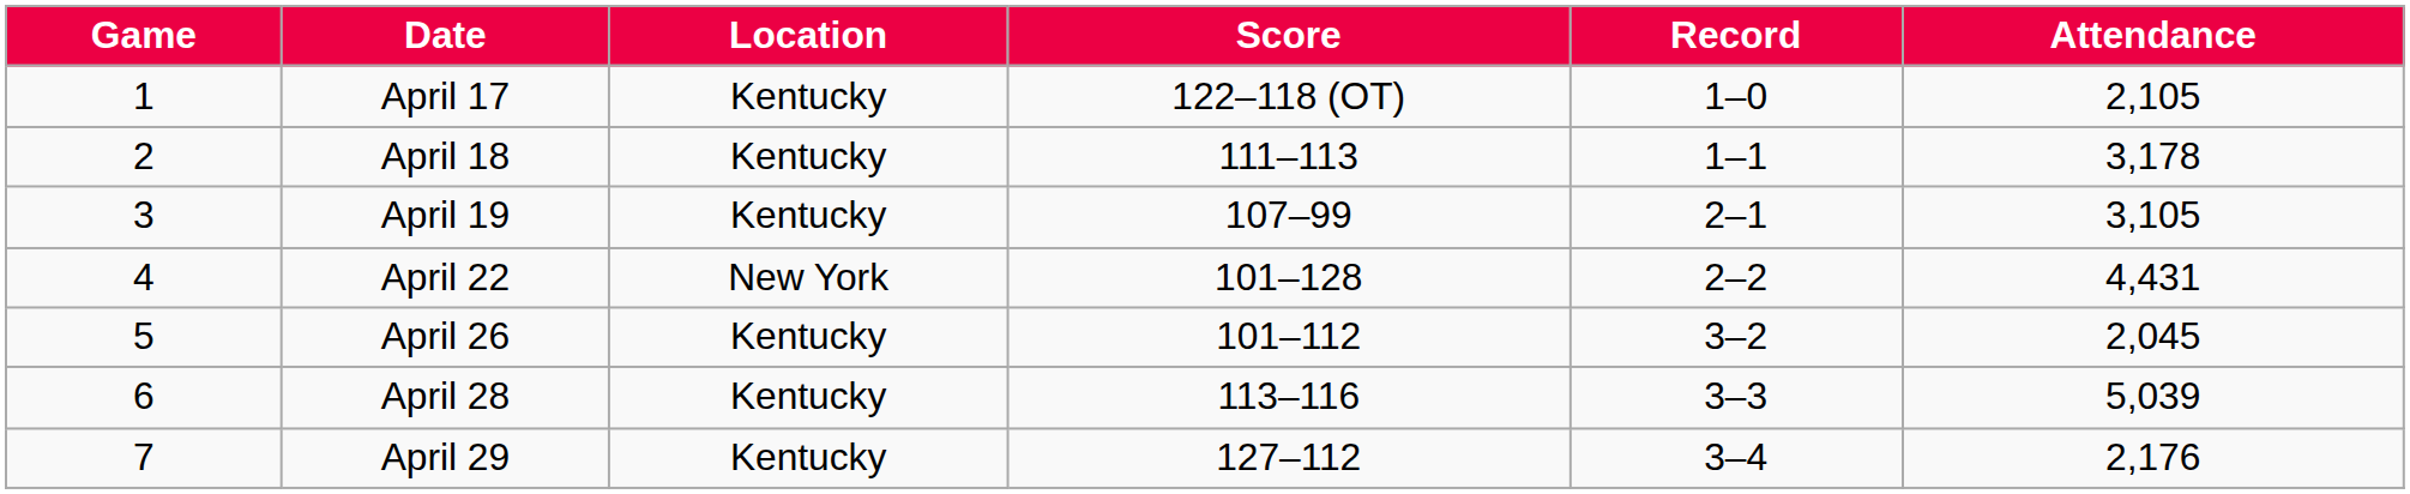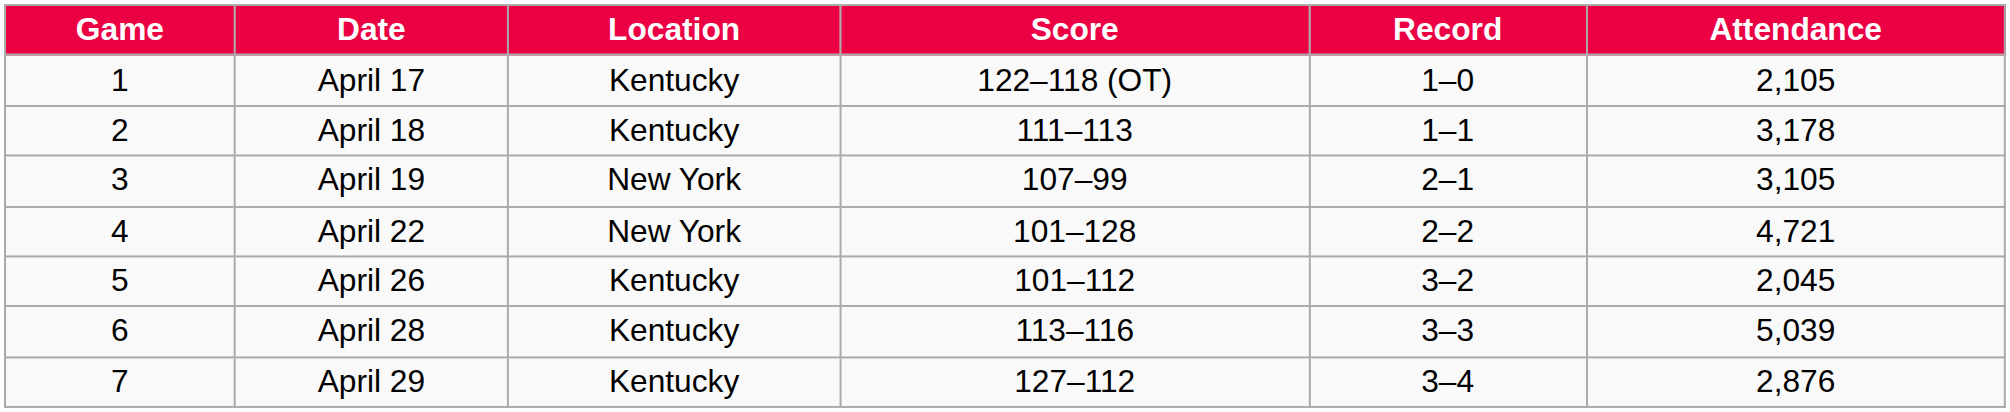April 19 | Location: Kentucky -> New York
April 22 | Attendance: 4,431 -> 4,721
April 29 | Attendance: 2,176 -> 2,876
